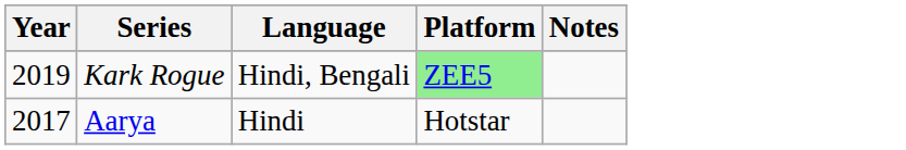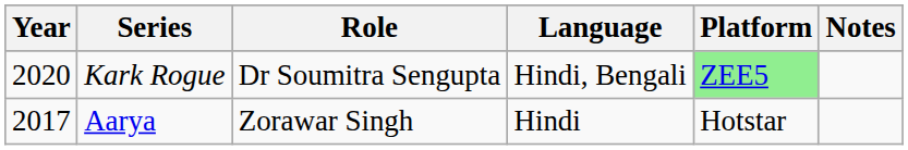+ column: Role | Dr Soumitra Sengupta | Zorawar Singh
Kark Rogue | Year: 2019 -> 2020
